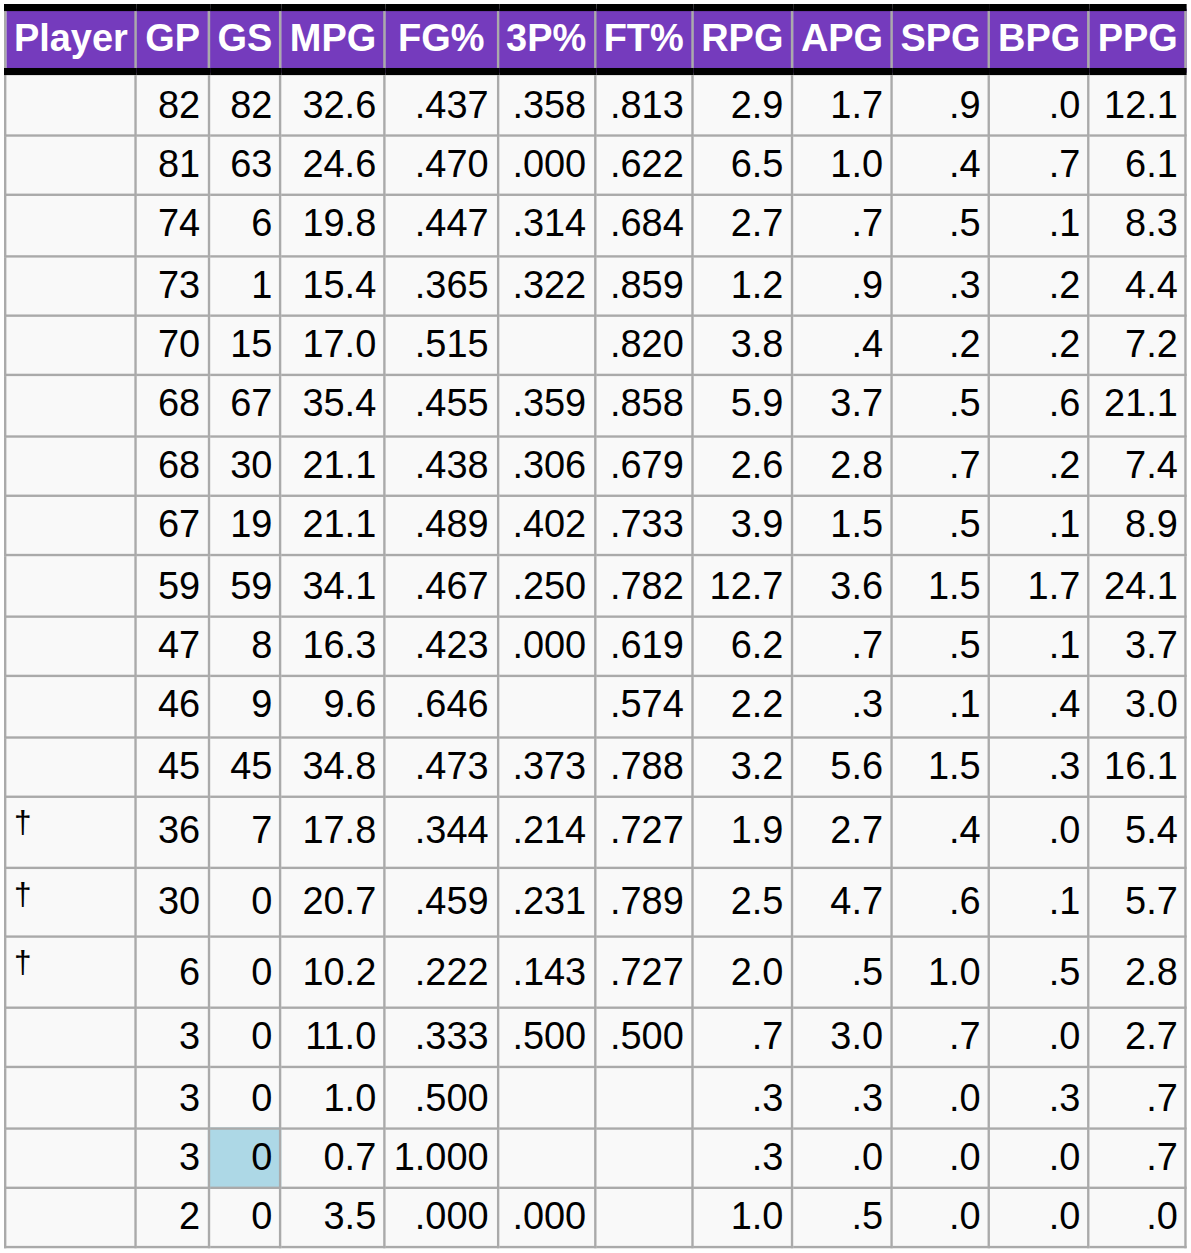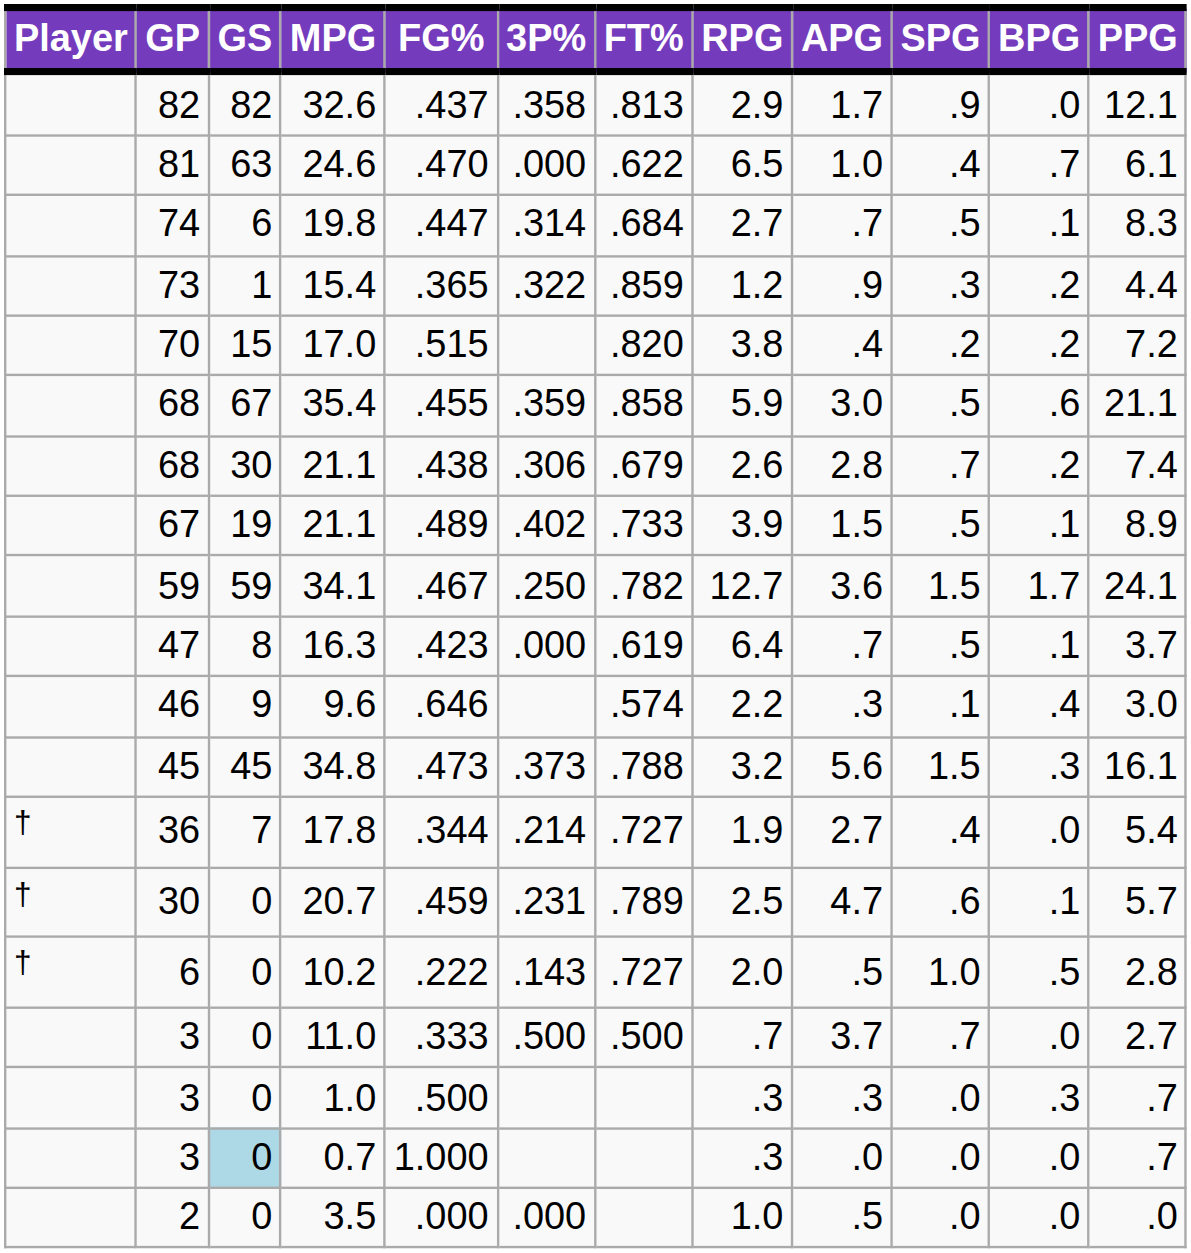35.4 | APG: 3.7 -> 3.0
16.3 | RPG: 6.2 -> 6.4
11.0 | APG: 3.0 -> 3.7
